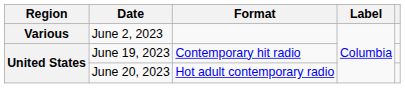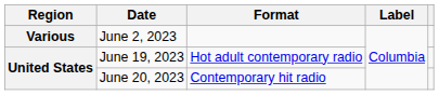June 19, 2023 | Format: Contemporary hit radio -> Hot adult contemporary radio
June 20, 2023 | Format: Hot adult contemporary radio -> Contemporary hit radio
